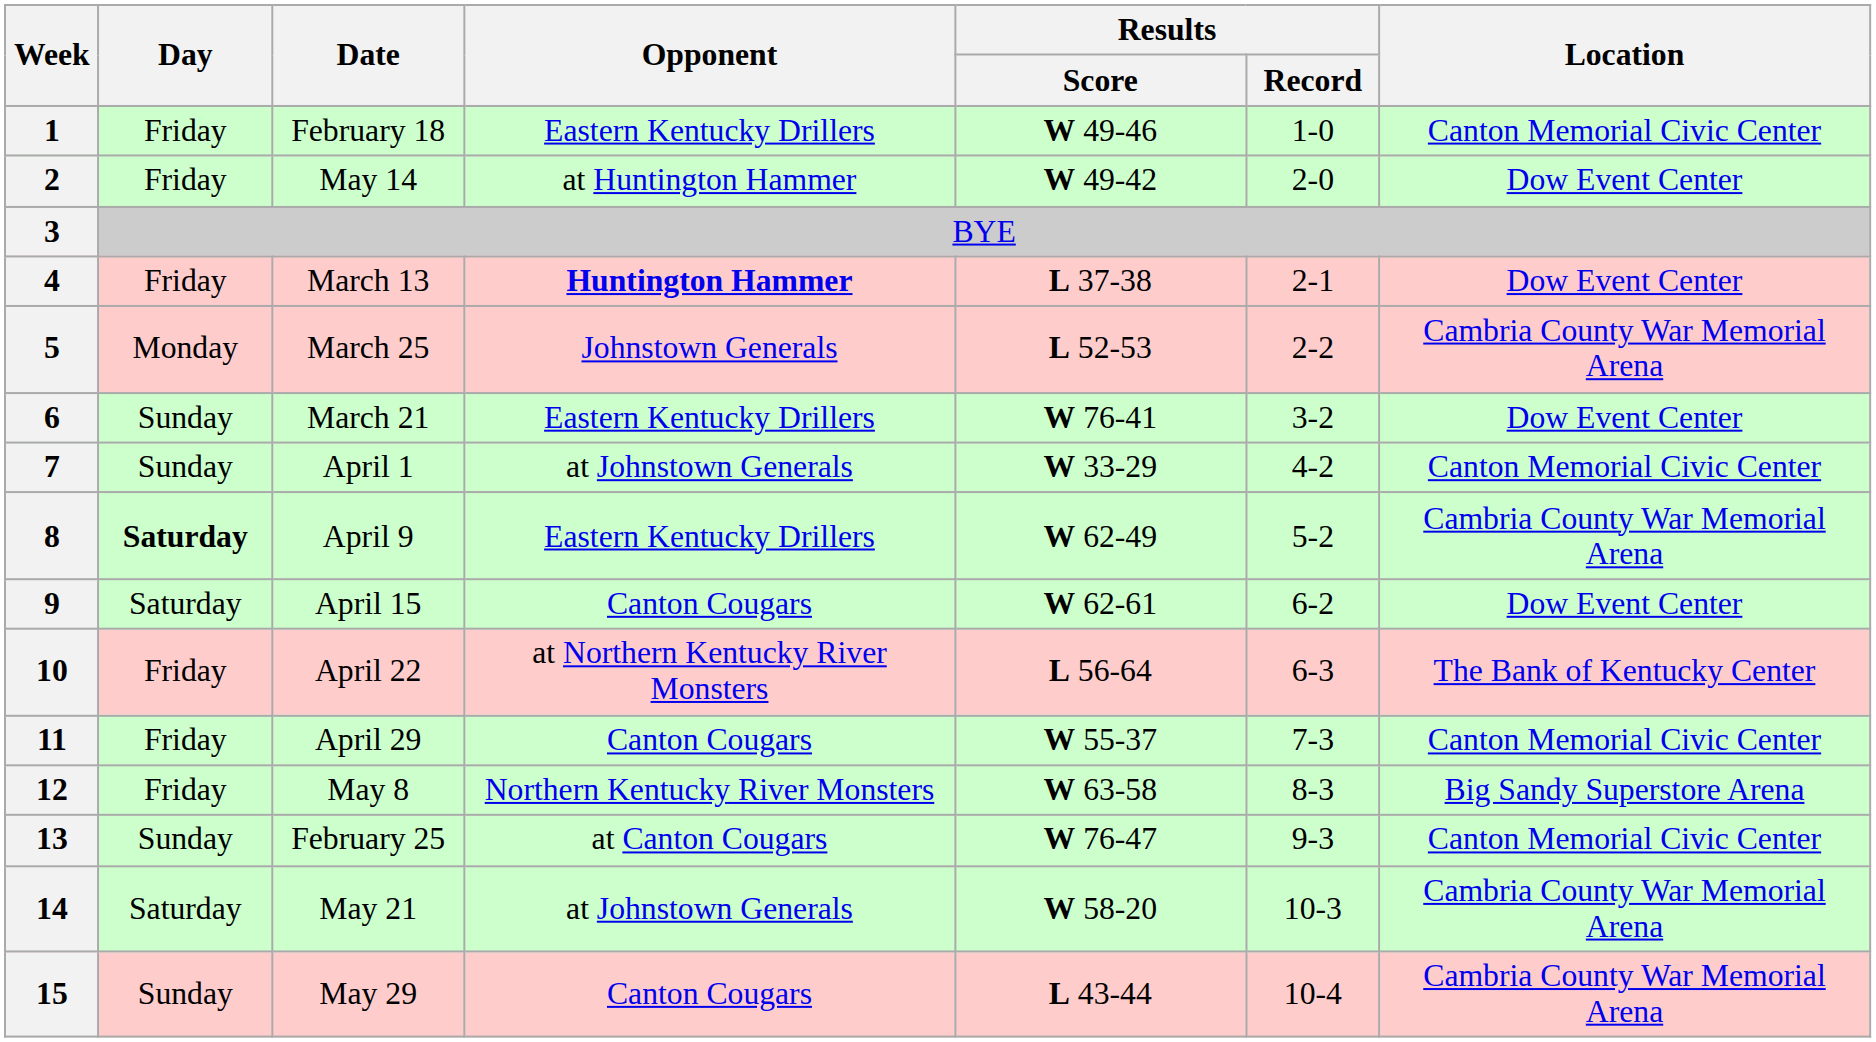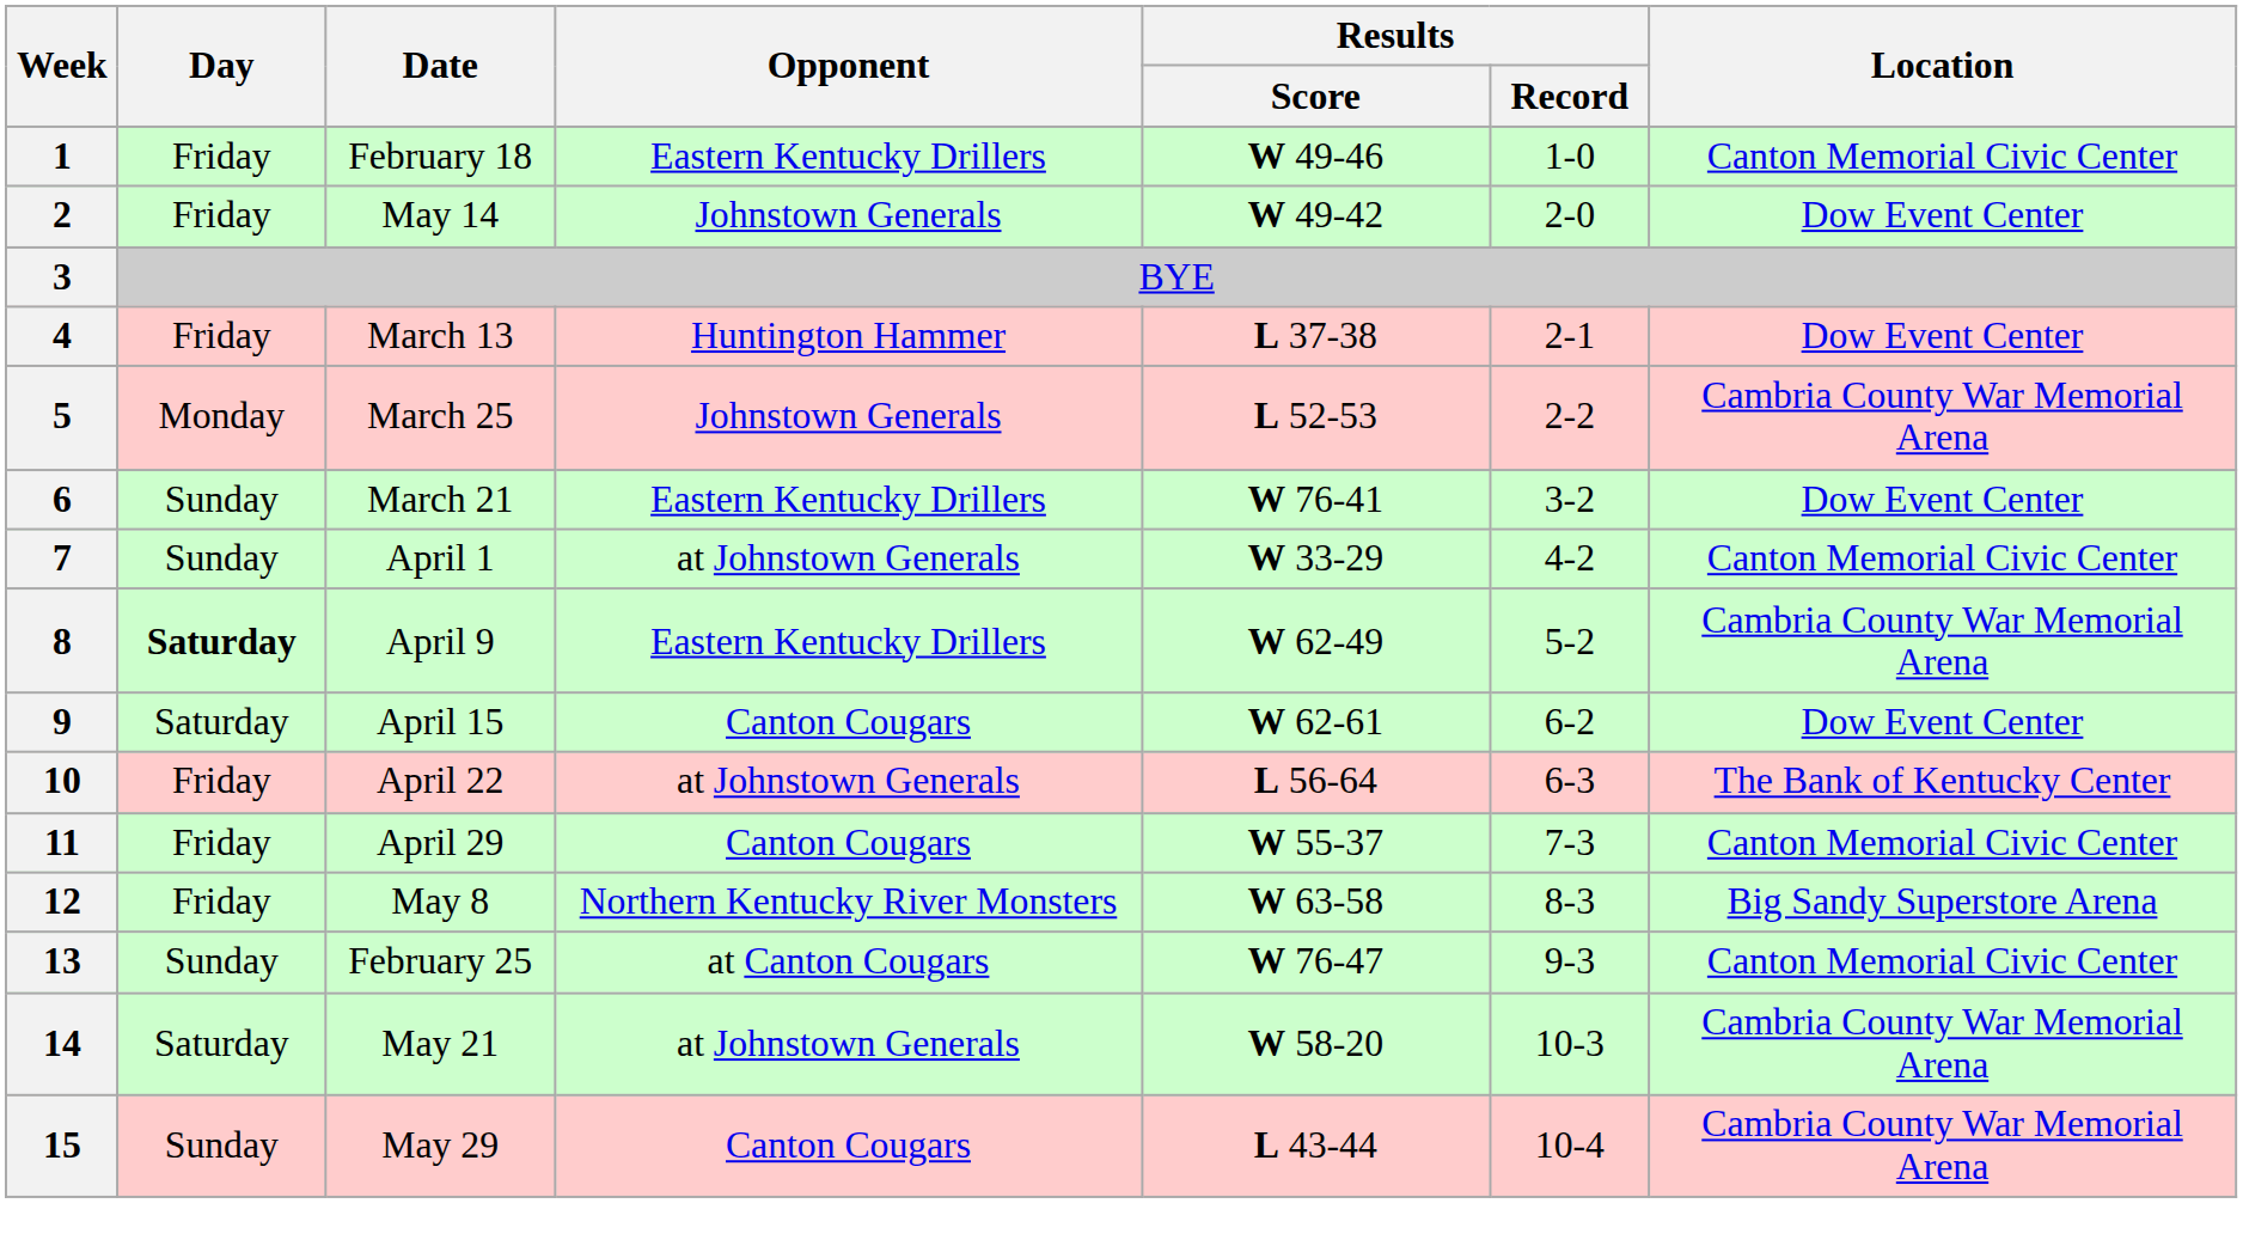2 | Opponent: at Huntington Hammer -> Johnstown Generals
4 | Opponent: bold -> normal
10 | Opponent: at Northern Kentucky River Monsters -> at Johnstown Generals
